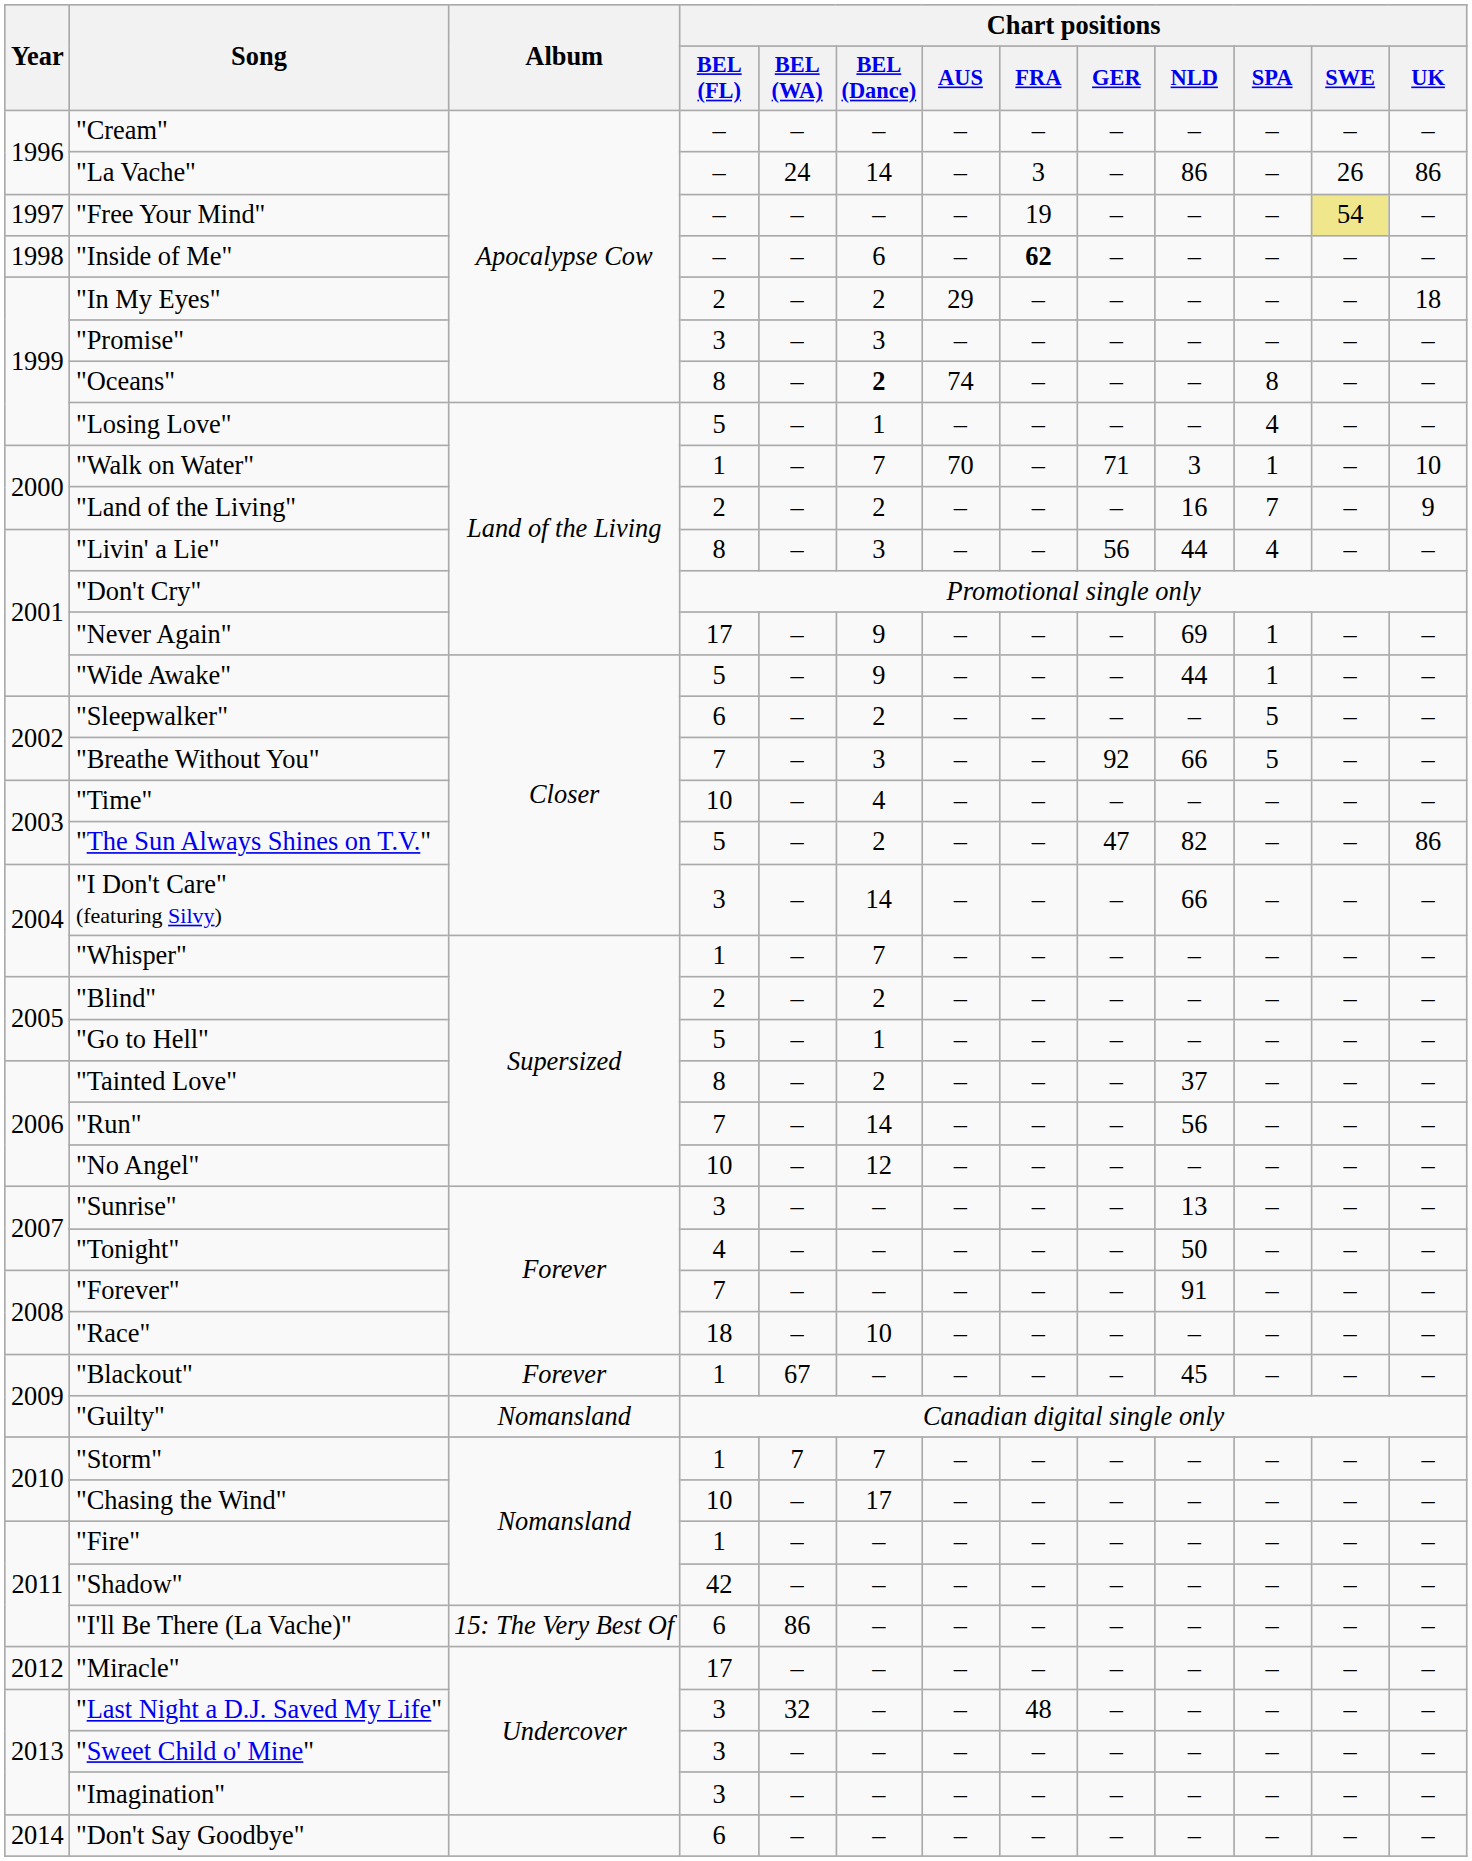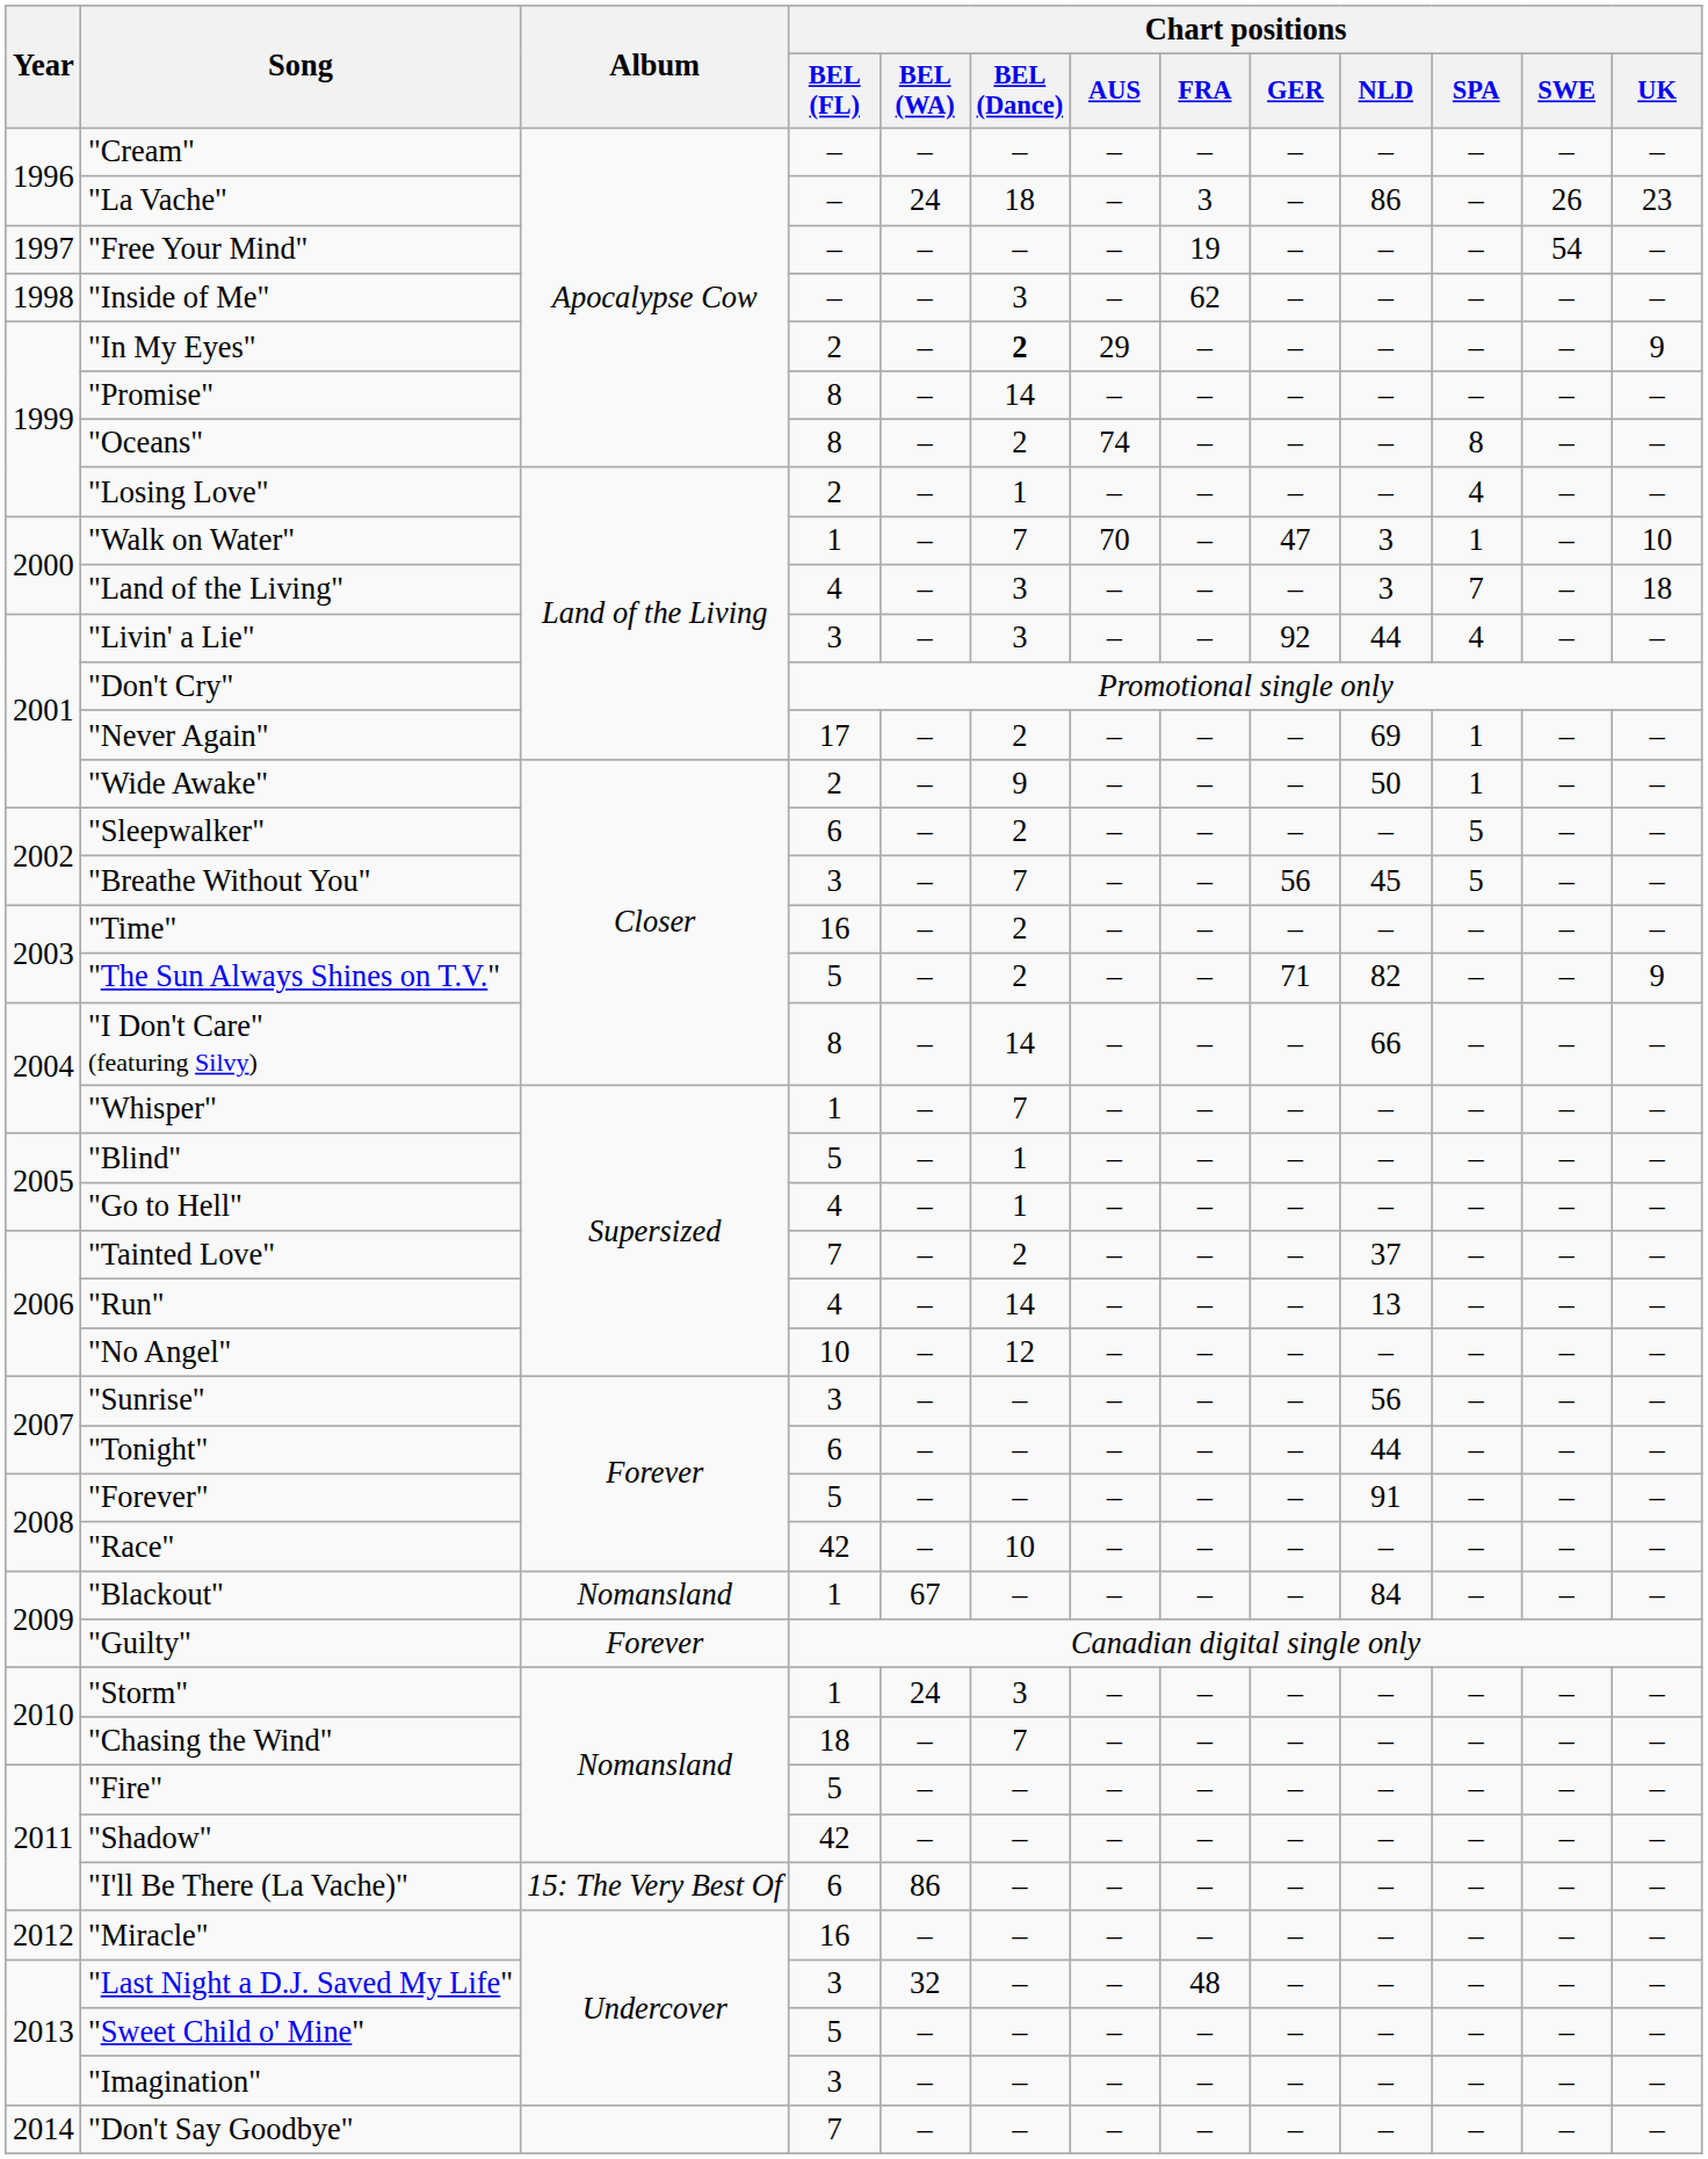"La Vache" | Chart positions / BEL (Dance): 14 -> 18
"La Vache" | Chart positions / UK: 86 -> 23
"Free Your Mind" | Chart positions / SWE: khaki background -> no background
"Inside of Me" | Chart positions / BEL (Dance): 6 -> 3
"Inside of Me" | Chart positions / FRA: bold -> normal
"In My Eyes" | Chart positions / BEL (Dance): normal -> bold
"In My Eyes" | Chart positions / UK: 18 -> 9
"Promise" | Chart positions / BEL (FL): 3 -> 8
"Promise" | Chart positions / BEL (Dance): 3 -> 14
"Oceans" | Chart positions / BEL (Dance): bold -> normal
"Losing Love" | Chart positions / BEL (FL): 5 -> 2
"Walk on Water" | Chart positions / GER: 71 -> 47
"Land of the Living" | Chart positions / BEL (FL): 2 -> 4
"Land of the Living" | Chart positions / BEL (Dance): 2 -> 3
"Land of the Living" | Chart positions / NLD: 16 -> 3
"Land of the Living" | Chart positions / UK: 9 -> 18
"Livin' a Lie" | Chart positions / BEL (FL): 8 -> 3
"Livin' a Lie" | Chart positions / GER: 56 -> 92
"Never Again" | Chart positions / BEL (Dance): 9 -> 2
"Wide Awake" | Chart positions / BEL (FL): 5 -> 2
"Wide Awake" | Chart positions / NLD: 44 -> 50
"Breathe Without You" | Chart positions / BEL (FL): 7 -> 3
"Breathe Without You" | Chart positions / BEL (Dance): 3 -> 7
"Breathe Without You" | Chart positions / GER: 92 -> 56
"Breathe Without You" | Chart positions / NLD: 66 -> 45
"Time" | Chart positions / BEL (FL): 10 -> 16
"Time" | Chart positions / BEL (Dance): 4 -> 2
"The Sun Always Shines on T.V." | Chart positions / GER: 47 -> 71
"The Sun Always Shines on T.V." | Chart positions / UK: 86 -> 9
"I Don't Care" (featuring Silvy) | Chart positions / BEL (FL): 3 -> 8
"Blind" | Chart positions / BEL (FL): 2 -> 5
"Blind" | Chart positions / BEL (Dance): 2 -> 1
"Go to Hell" | Chart positions / BEL (FL): 5 -> 4
"Tainted Love" | Chart positions / BEL (FL): 8 -> 7
"Run" | Chart positions / BEL (FL): 7 -> 4
"Run" | Chart positions / NLD: 56 -> 13
"Sunrise" | Chart positions / NLD: 13 -> 56
"Tonight" | Chart positions / BEL (FL): 4 -> 6
"Tonight" | Chart positions / NLD: 50 -> 44
"Forever" | Chart positions / BEL (FL): 7 -> 5
"Race" | Chart positions / BEL (FL): 18 -> 42
"Blackout" | Album: Forever -> Nomansland
"Blackout" | Chart positions / NLD: 45 -> 84
"Guilty" | Album: Nomansland -> Forever
"Storm" | Chart positions / BEL (WA): 7 -> 24
"Storm" | Chart positions / BEL (Dance): 7 -> 3
"Chasing the Wind" | Chart positions / BEL (FL): 10 -> 18
"Chasing the Wind" | Chart positions / BEL (Dance): 17 -> 7
"Fire" | Chart positions / BEL (FL): 1 -> 5
"Miracle" | Chart positions / BEL (FL): 17 -> 16
"Sweet Child o' Mine" | Chart positions / BEL (FL): 3 -> 5
"Don't Say Goodbye" | Chart positions / BEL (FL): 6 -> 7
